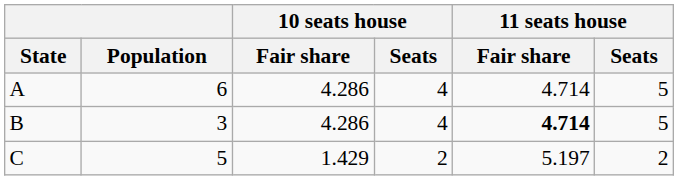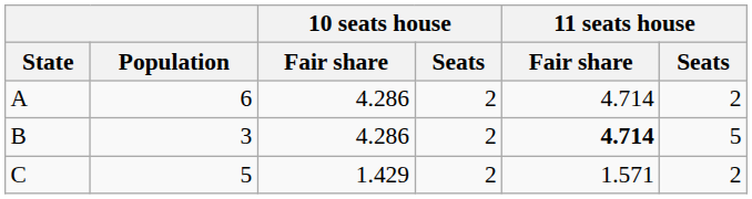A | 10 seats house / Seats: 4 -> 2
A | 11 seats house / Seats: 5 -> 2
B | 10 seats house / Seats: 4 -> 2
C | 11 seats house / Fair share: 5.197 -> 1.571
